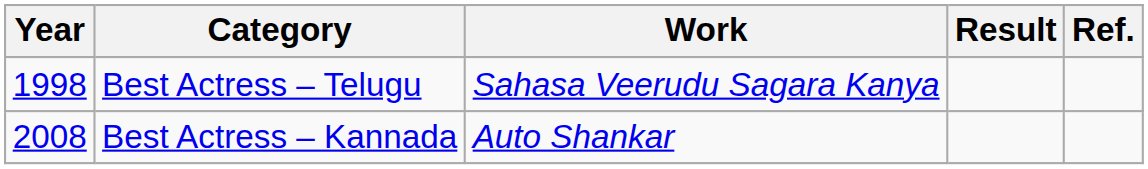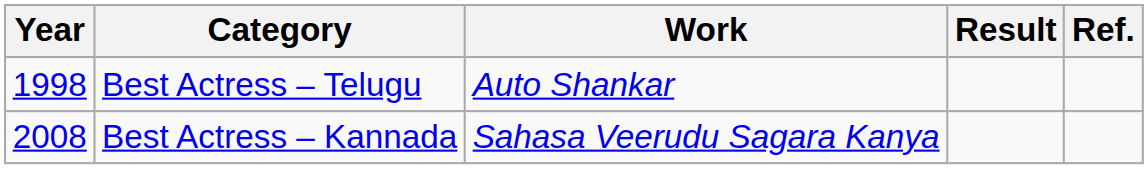Best Actress – Telugu | Work: Sahasa Veerudu Sagara Kanya -> Auto Shankar
Best Actress – Kannada | Work: Auto Shankar -> Sahasa Veerudu Sagara Kanya
